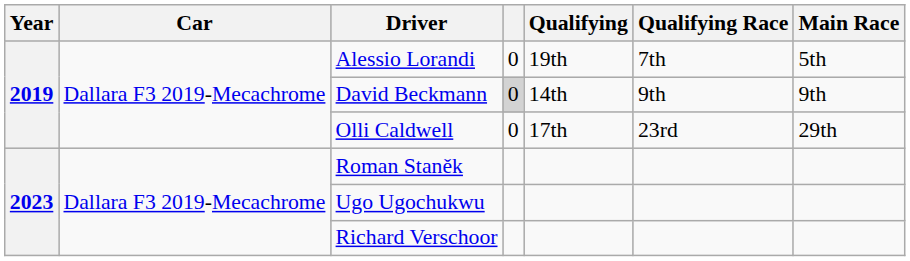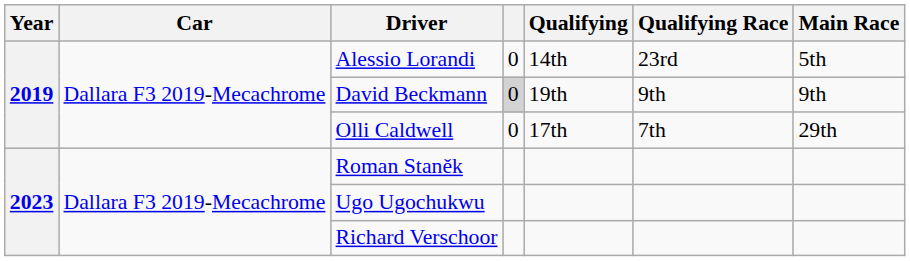Alessio Lorandi | Qualifying: 19th -> 14th
Alessio Lorandi | Qualifying Race: 7th -> 23rd
David Beckmann | Qualifying: 14th -> 19th
Olli Caldwell | Qualifying Race: 23rd -> 7th
